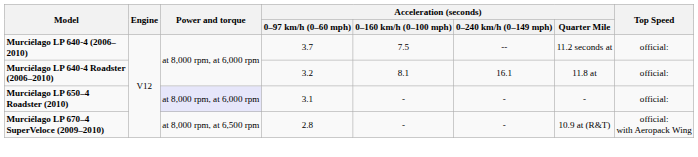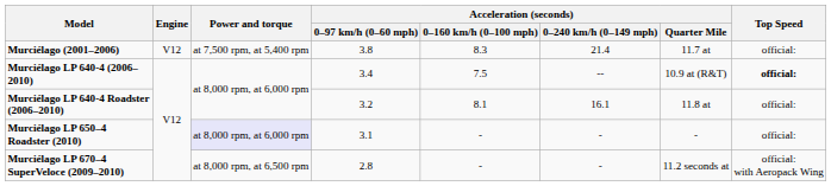+ row: Murciélago (2001–2006) | V12 | at 7,500 rpm, at 5,400 rpm | 3.8 | 8.3 | 21.4 | 11.7 at | official:
Murciélago LP 640-4 (2006–2010) | Acceleration (seconds) / 0–97 km/h (0–60 mph): 3.7 -> 3.4
Murciélago LP 640-4 (2006–2010) | Acceleration (seconds) / Quarter Mile: 11.2 seconds at -> 10.9 at (R&T)
Murciélago LP 640-4 (2006–2010) | Top Speed: normal -> bold
Murciélago LP 670–4 SuperVeloce (2009–2010) | Acceleration (seconds) / Quarter Mile: 10.9 at (R&T) -> 11.2 seconds at
